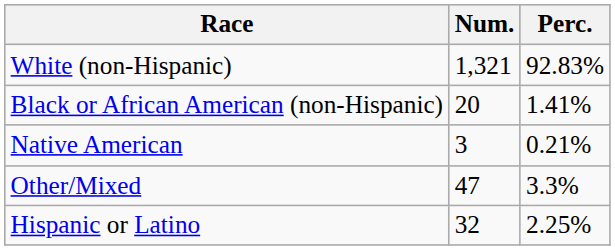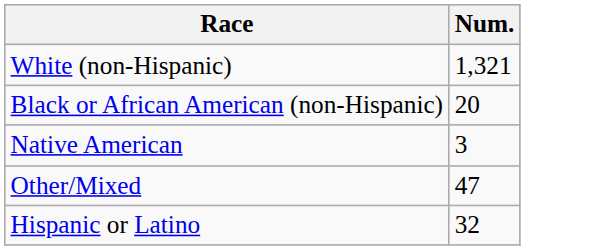- column: Perc. | 92.83% | 1.41% | 0.21% | 3.3% | 2.25%
